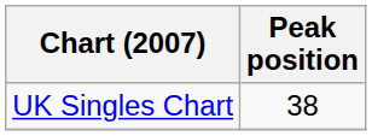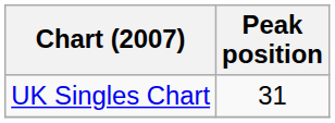UK Singles Chart | Peak position: 38 -> 31
